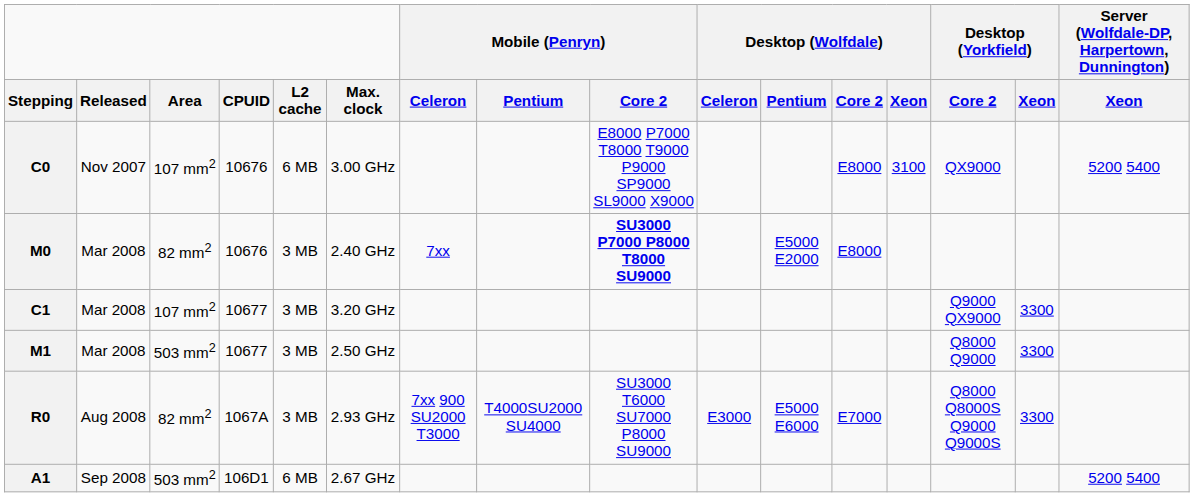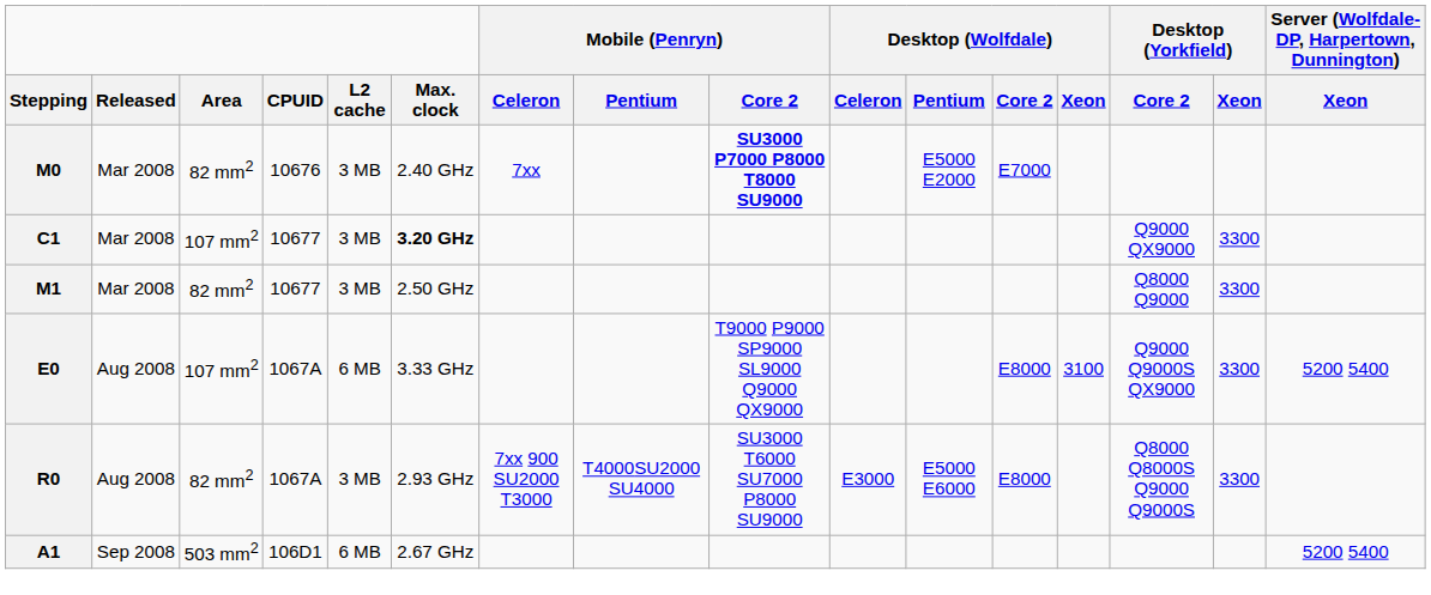- row: C0 | Nov 2007 | 107 mm2 | 10676 | 6 MB | 3.00 GHz | E8000 P7000 T8000 T9000 P9000 SP9000 SL9000 X9000 | E8000 | 3100 | QX9000 | 5200 5400
M0 | Desktop (Wolfdale) / Core 2: E8000 -> E7000
C1 | Max. clock: normal -> bold
M1 | Area: 503 mm2 -> 82 mm2
+ row: E0 | Aug 2008 | 107 mm2 | 1067A | 6 MB | 3.33 GHz | T9000 P9000 SP9000 SL9000 Q9000 QX9000 | E8000 | 3100 | Q9000 Q9000S QX9000 | 3300 | 5200 5400
R0 | Desktop (Wolfdale) / Core 2: E7000 -> E8000
